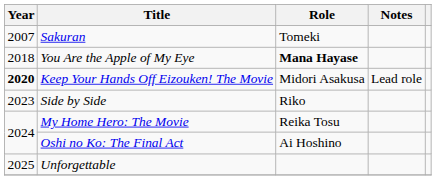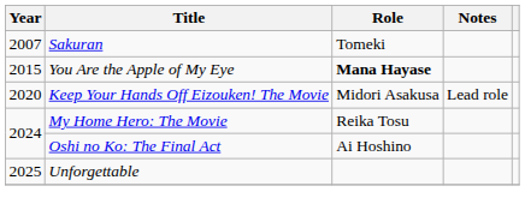You Are the Apple of My Eye | Year: 2018 -> 2015
Keep Your Hands Off Eizouken! The Movie | Year: bold -> normal
- row: 2023 | Side by Side | Riko
